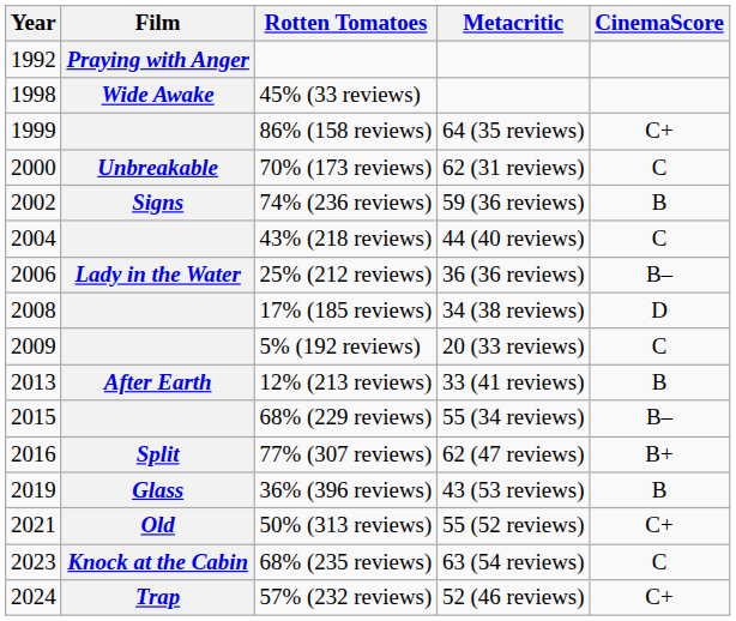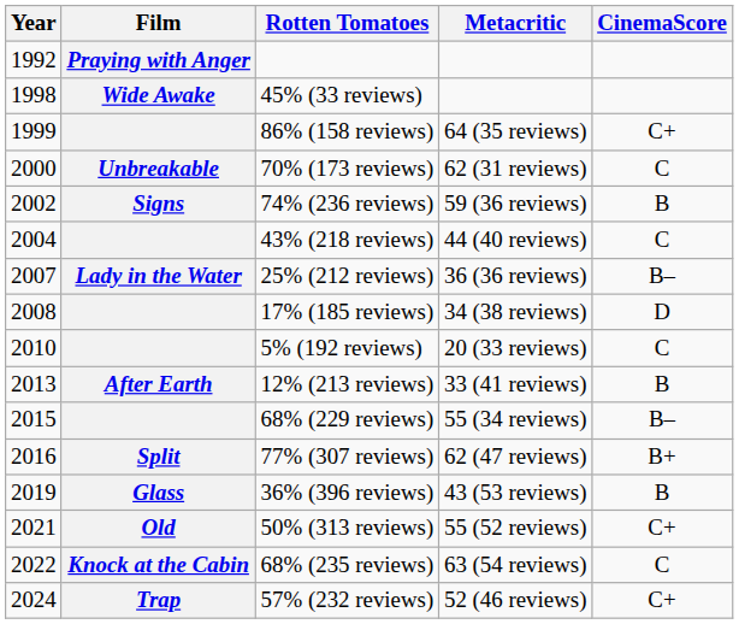25% (212 reviews) | Year: 2006 -> 2007
5% (192 reviews) | Year: 2009 -> 2010
68% (235 reviews) | Year: 2023 -> 2022
